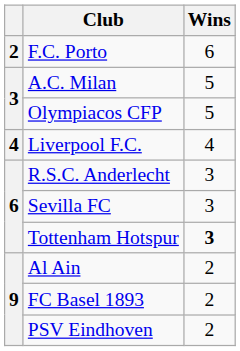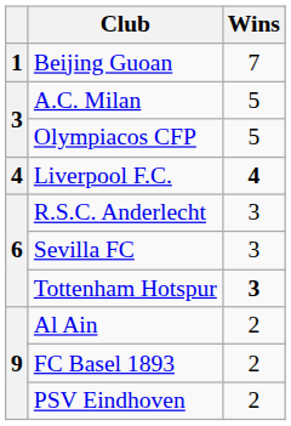+ row: 1 | Beijing Guoan | 7
- row: 2 | F.C. Porto | 6
Liverpool F.C. | Wins: normal -> bold
